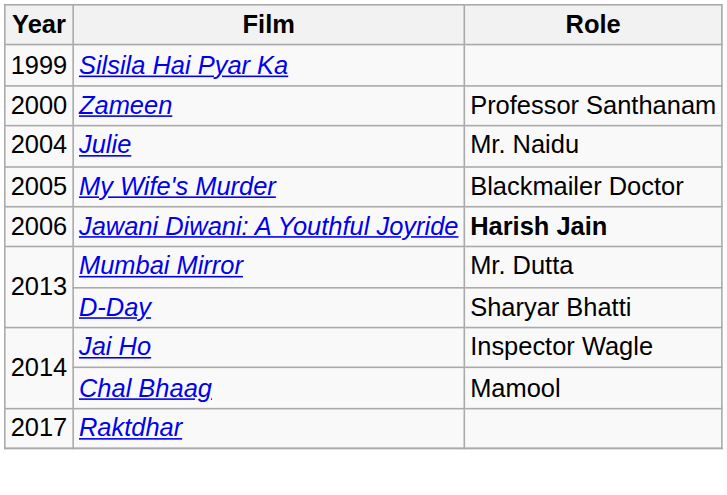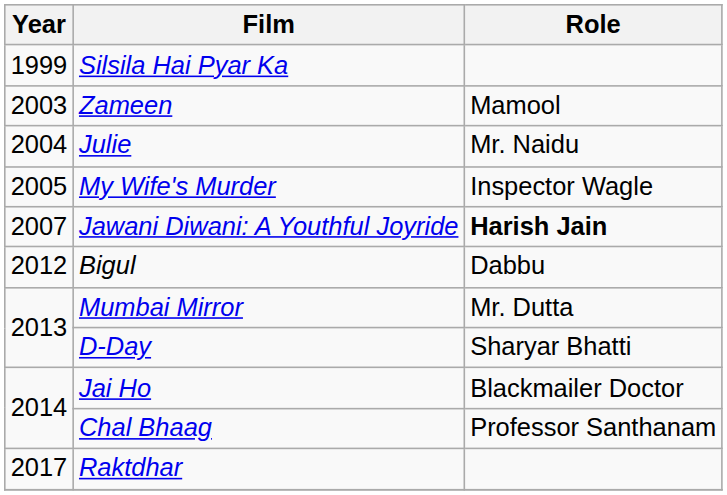Zameen | Year: 2000 -> 2003
Zameen | Role: Professor Santhanam -> Mamool
My Wife's Murder | Role: Blackmailer Doctor -> Inspector Wagle
Jawani Diwani: A Youthful Joyride | Year: 2006 -> 2007
+ row: 2012 | Bigul | Dabbu
Jai Ho | Role: Inspector Wagle -> Blackmailer Doctor
Chal Bhaag | Role: Mamool -> Professor Santhanam
